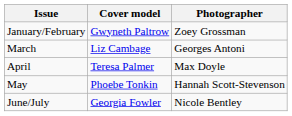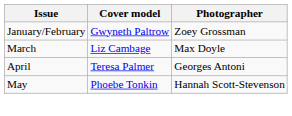March | Photographer: Georges Antoni -> Max Doyle
April | Photographer: Max Doyle -> Georges Antoni
- row: June/July | Georgia Fowler | Nicole Bentley
